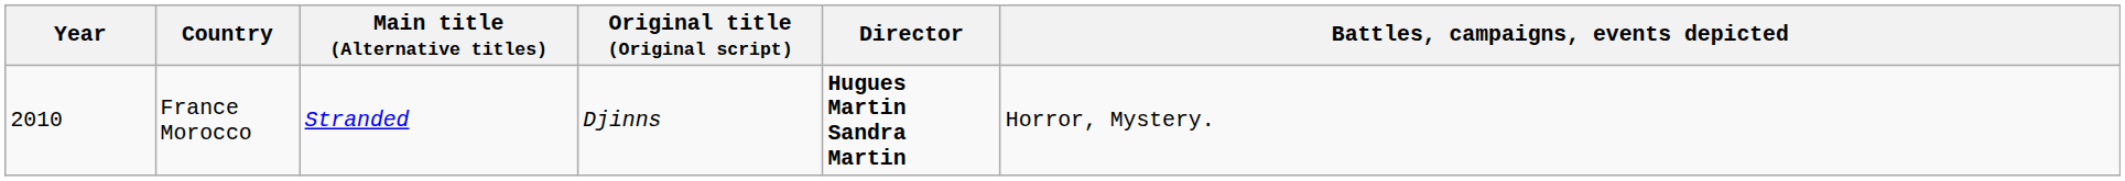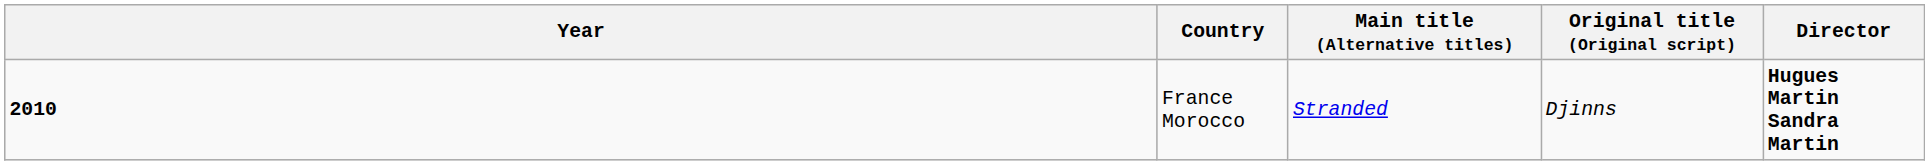- column: Battles, campaigns, events depicted | Horror, Mystery.
France Morocco | Year: normal -> bold
